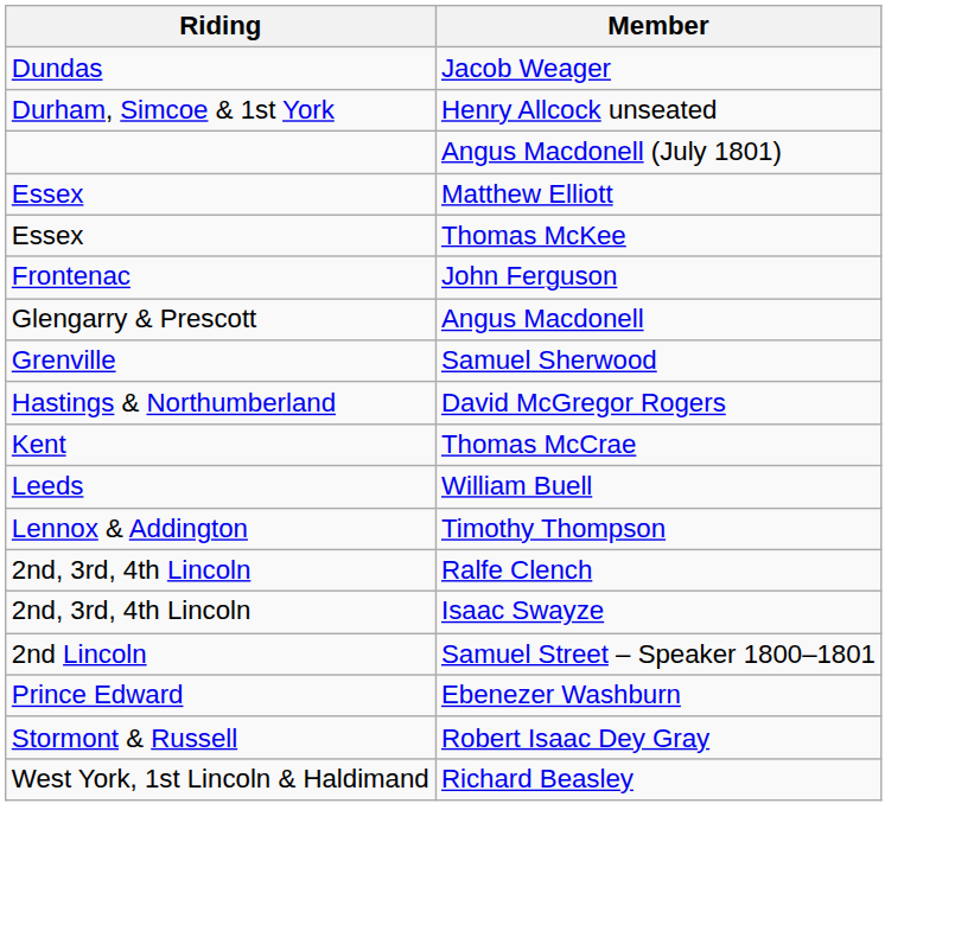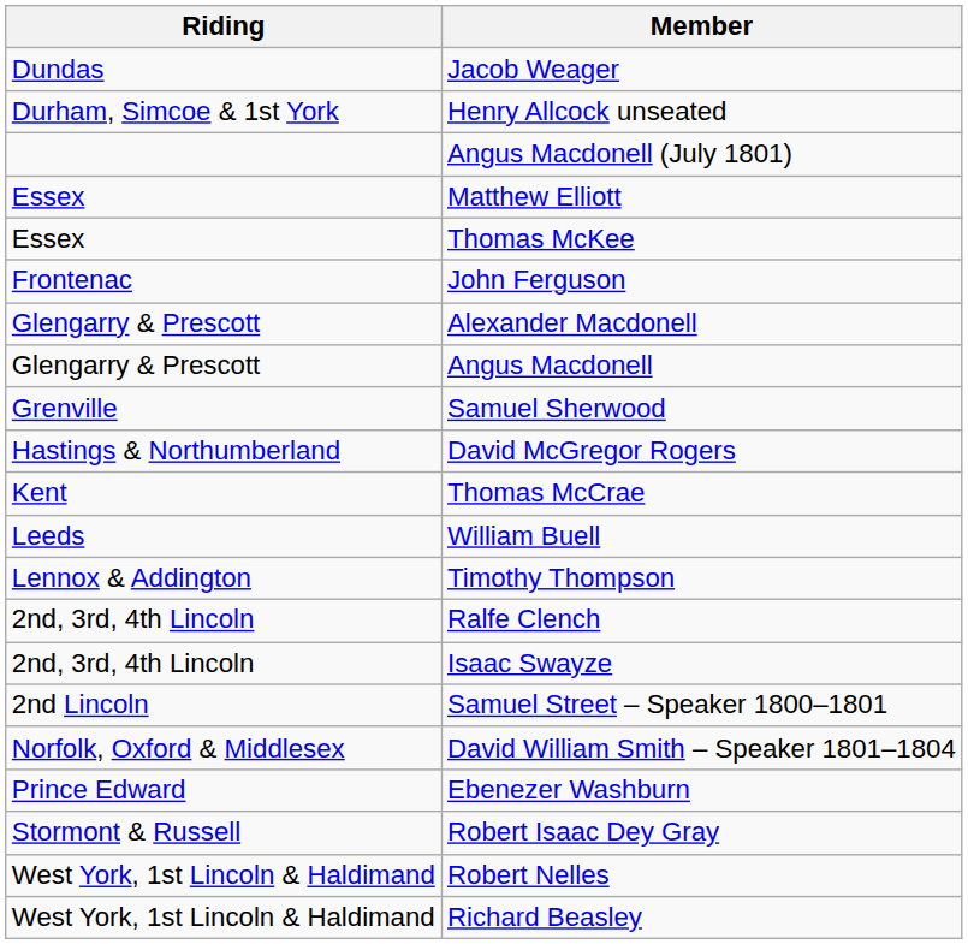+ row: Glengarry & Prescott | Alexander Macdonell
+ row: Norfolk, Oxford & Middlesex | David William Smith – Speaker 1801–1804
+ row: West York, 1st Lincoln & Haldimand | Robert Nelles
